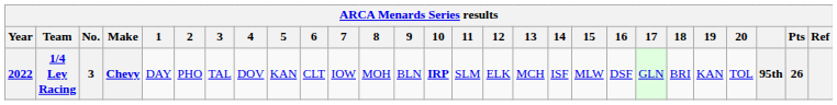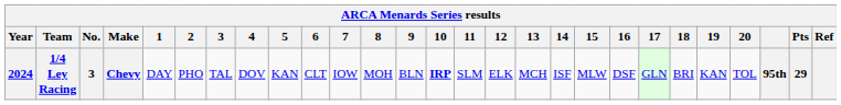1/4 Ley Racing | Year: 2022 -> 2024
1/4 Ley Racing | Pts: 26 -> 29
